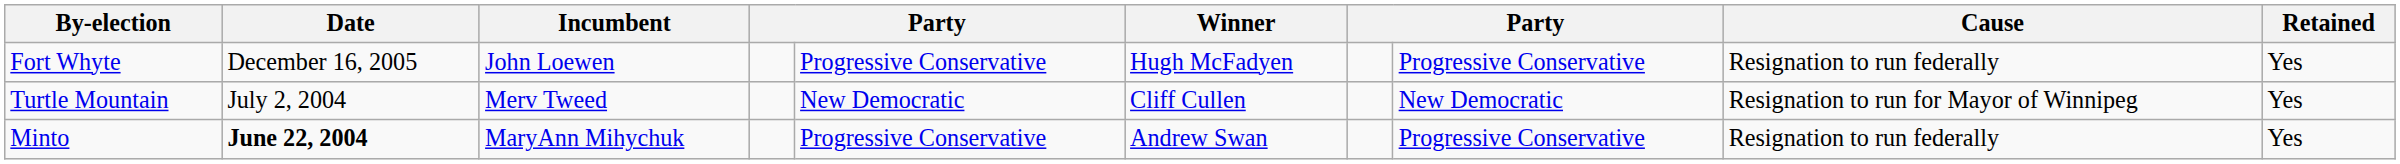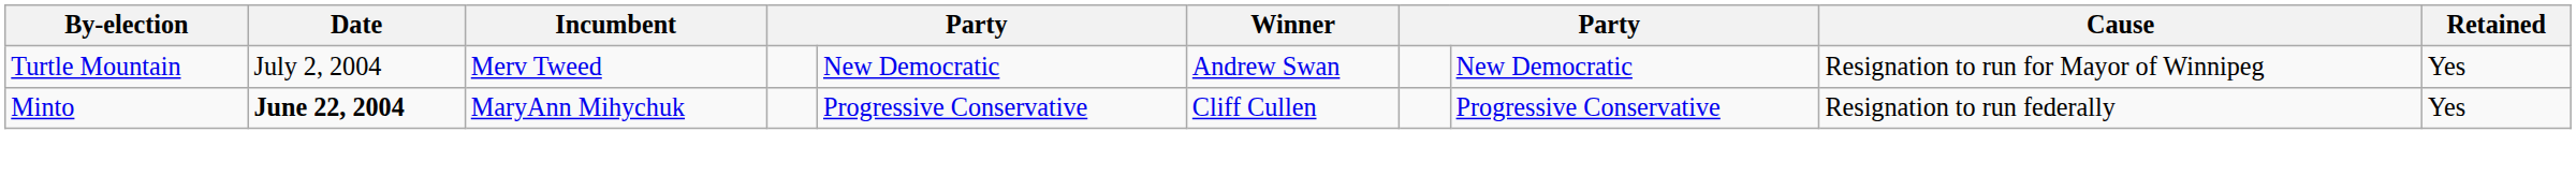- row: Fort Whyte | December 16, 2005 | John Loewen | Progressive Conservative | Hugh McFadyen | Progressive Conservative | Resignation to run federally | Yes
Turtle Mountain | Winner: Cliff Cullen -> Andrew Swan
Minto | Winner: Andrew Swan -> Cliff Cullen
